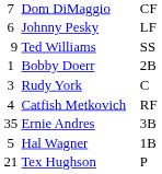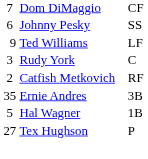Johnny Pesky | column 3: LF -> SS
Ted Williams | column 3: SS -> LF
- row: 1 | Bobby Doerr | 2B
Catfish Metkovich | column 1: 4 -> 2
Tex Hughson | column 1: 21 -> 27
